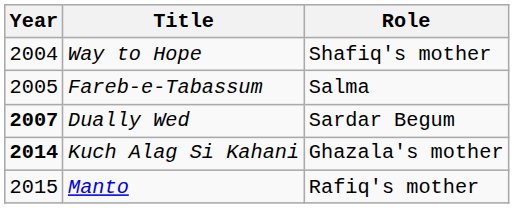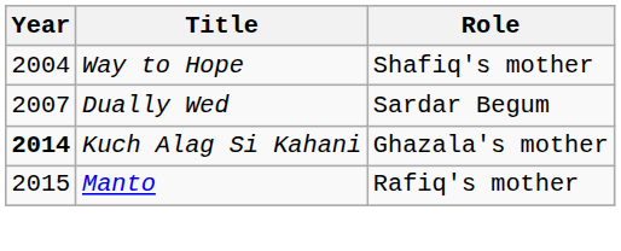- row: 2005 | Fareb-e-Tabassum | Salma
Dually Wed | Year: bold -> normal
